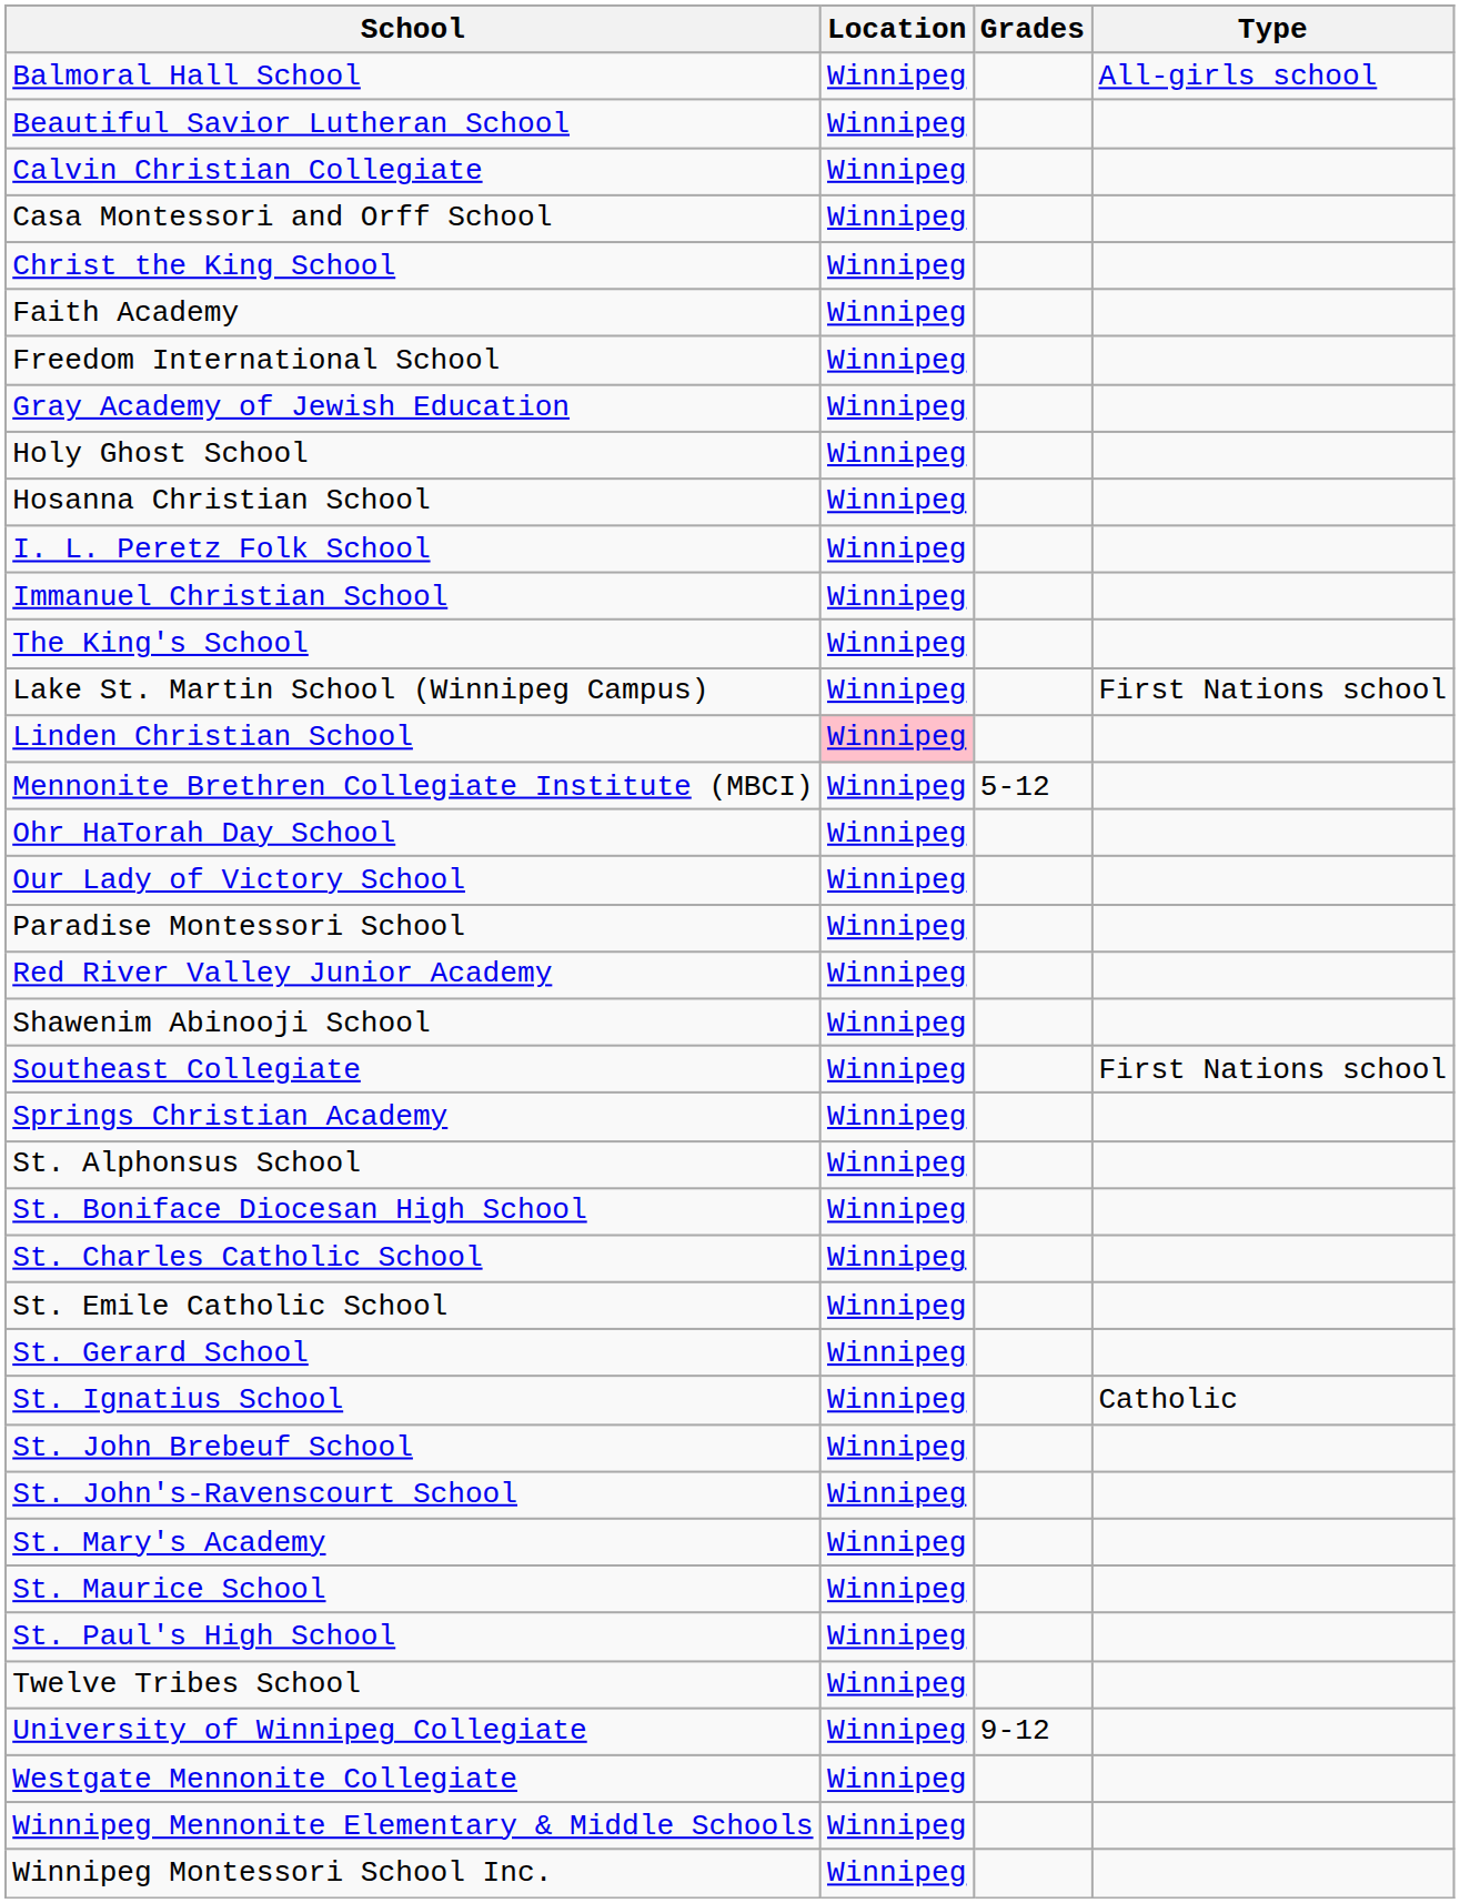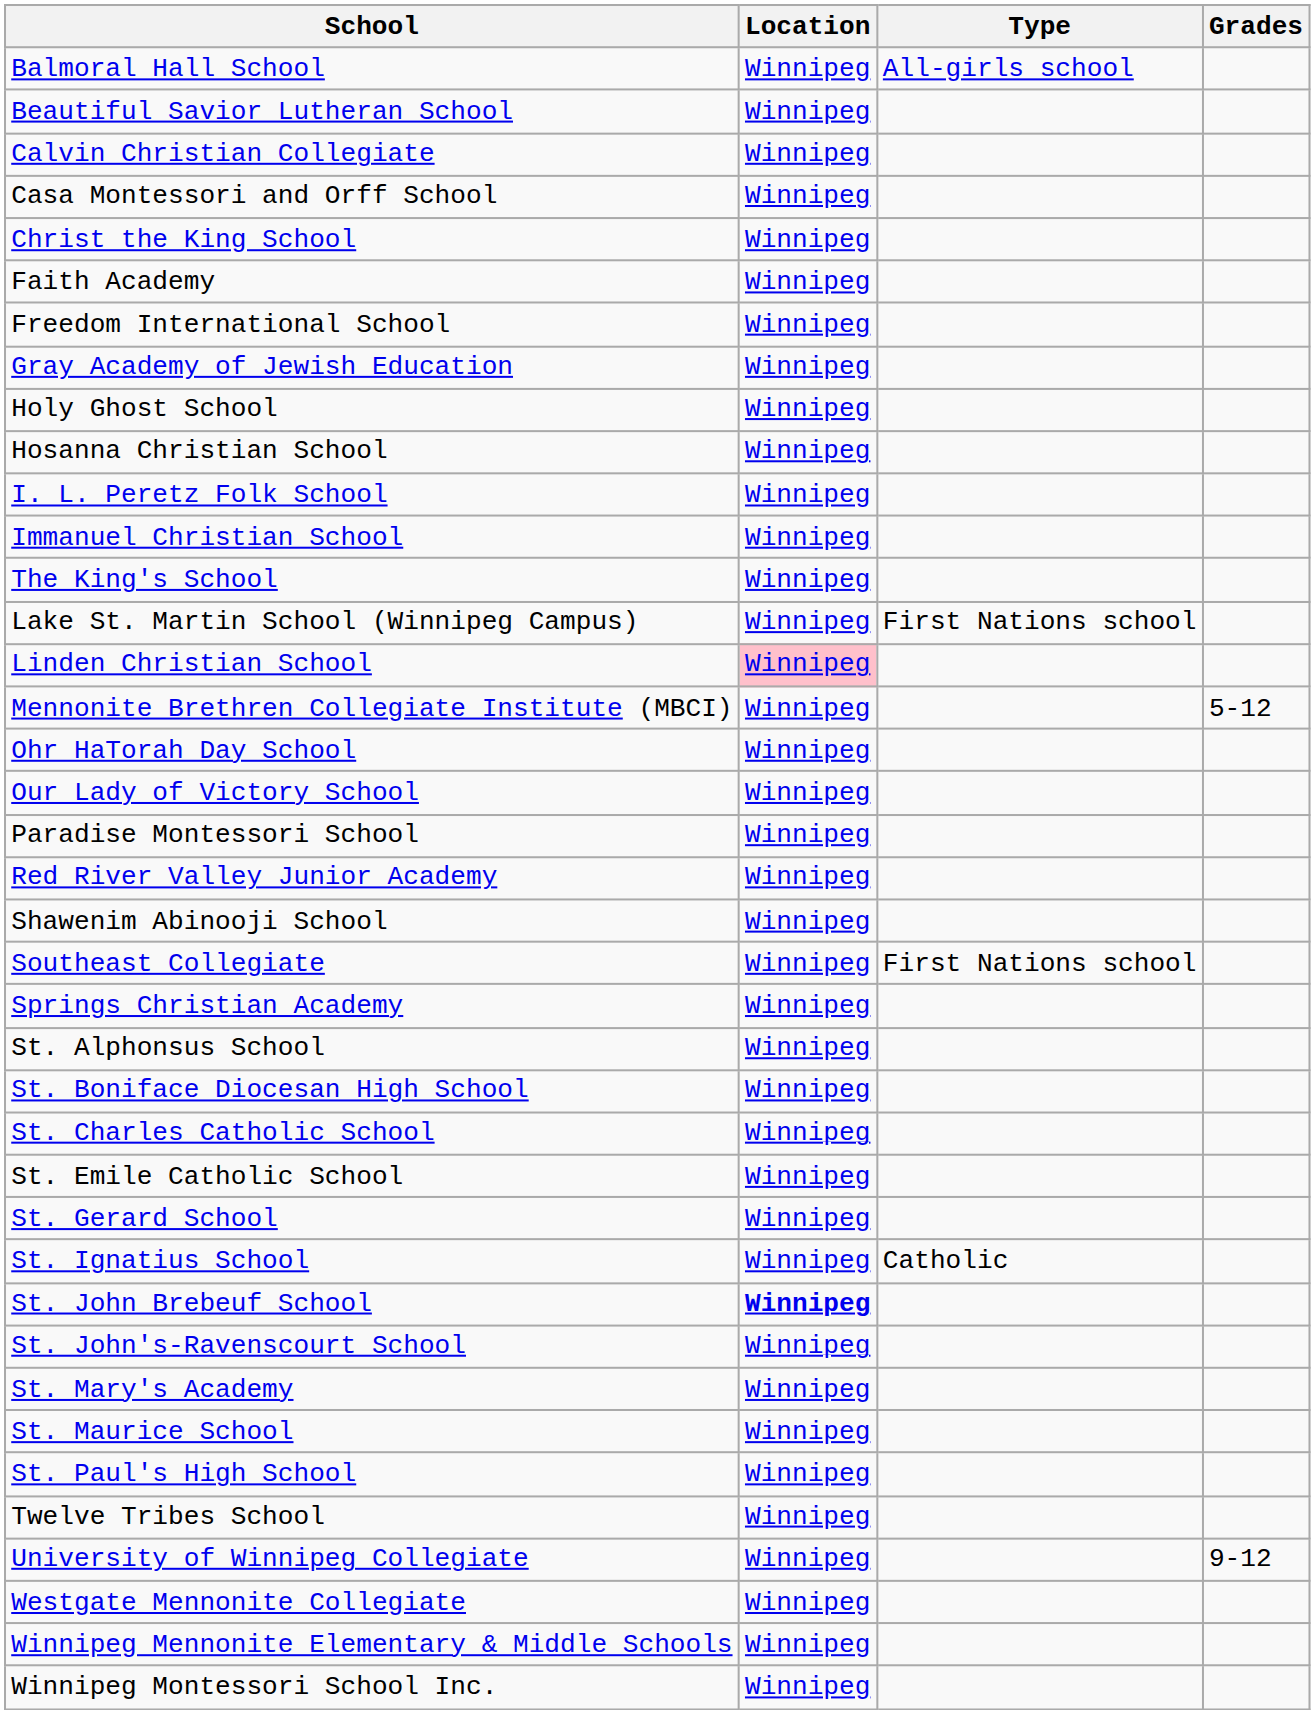columns swapped: Type <-> Grades
St. John Brebeuf School | Location: normal -> bold
